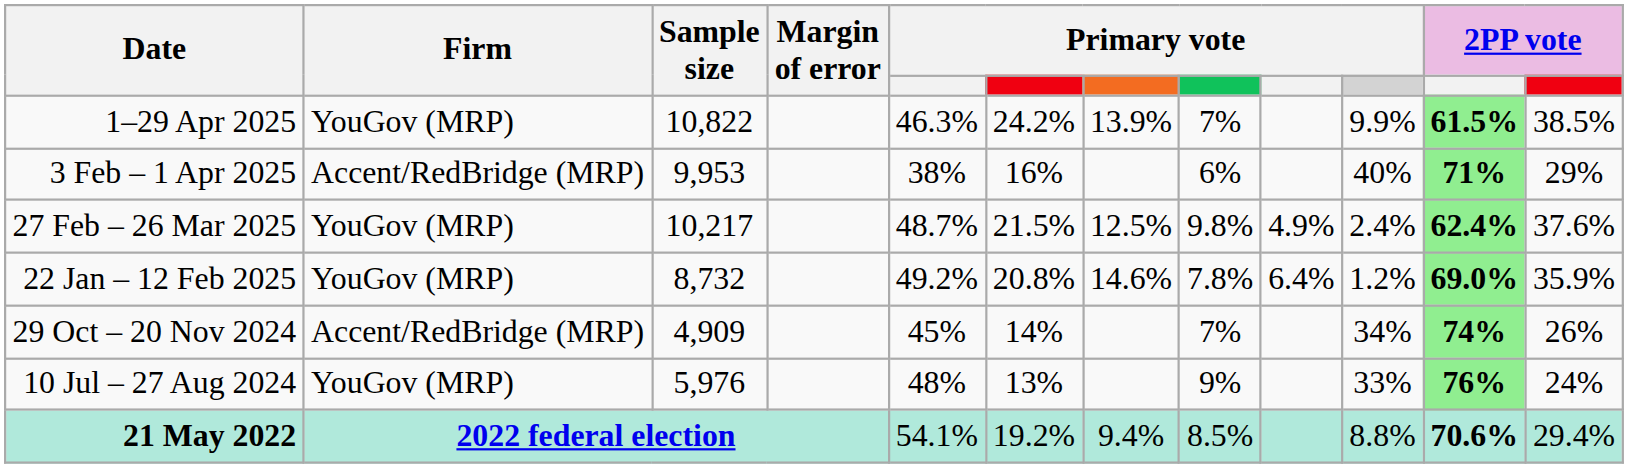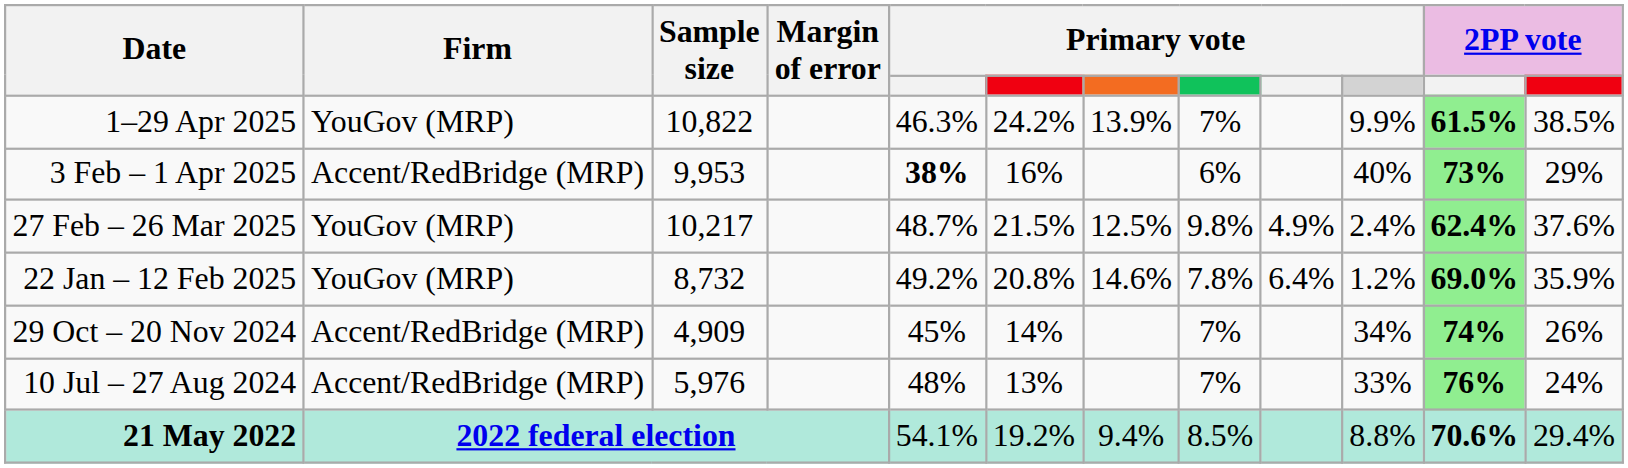3 Feb – 1 Apr 2025 | column 5: normal -> bold
3 Feb – 1 Apr 2025 | column 11: 71% -> 73%
10 Jul – 27 Aug 2024 | Firm: YouGov (MRP) -> Accent/RedBridge (MRP)
10 Jul – 27 Aug 2024 | column 8: 9% -> 7%
